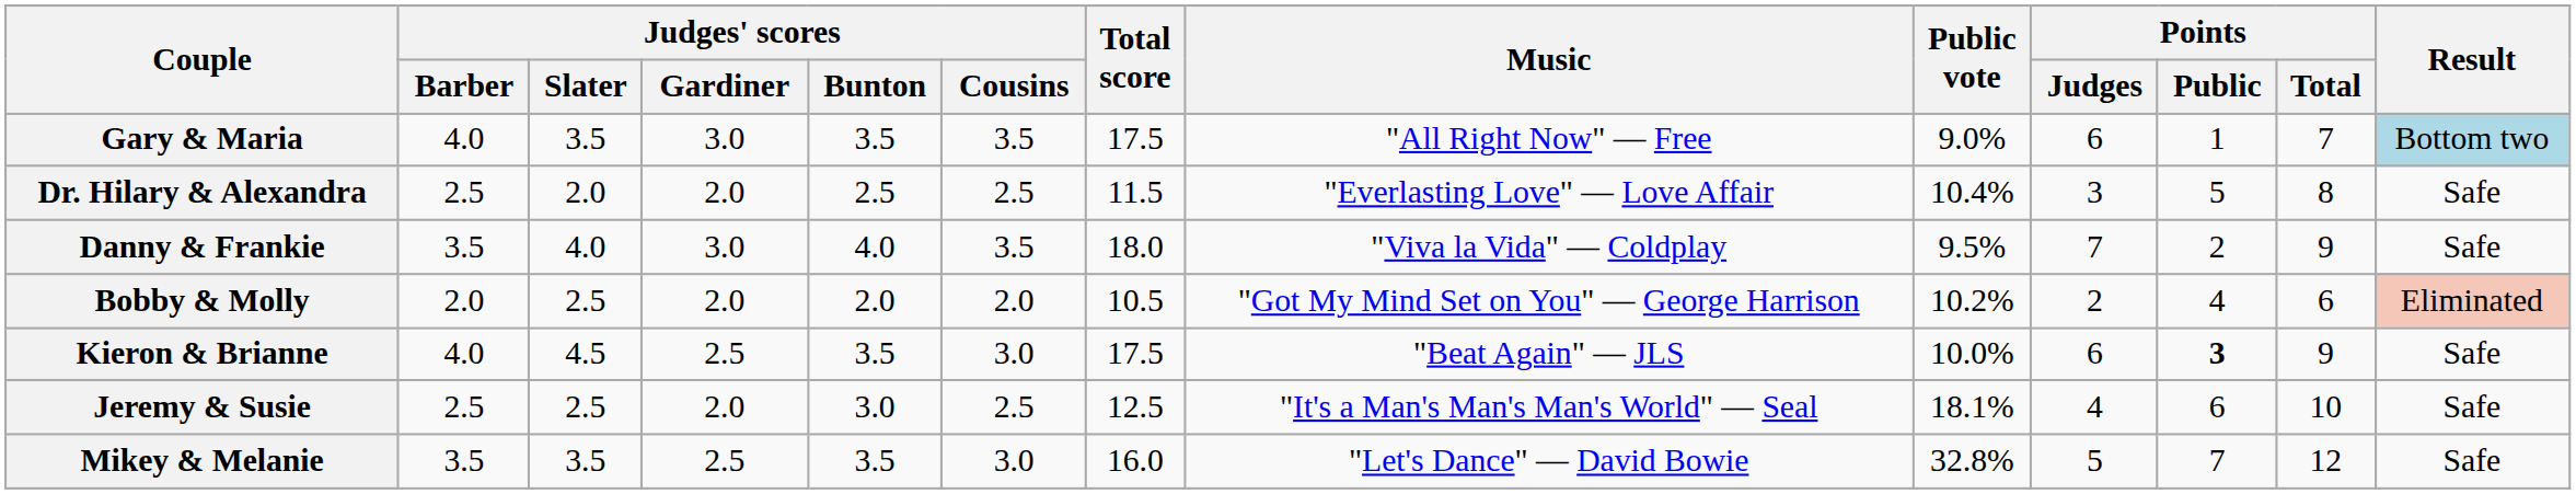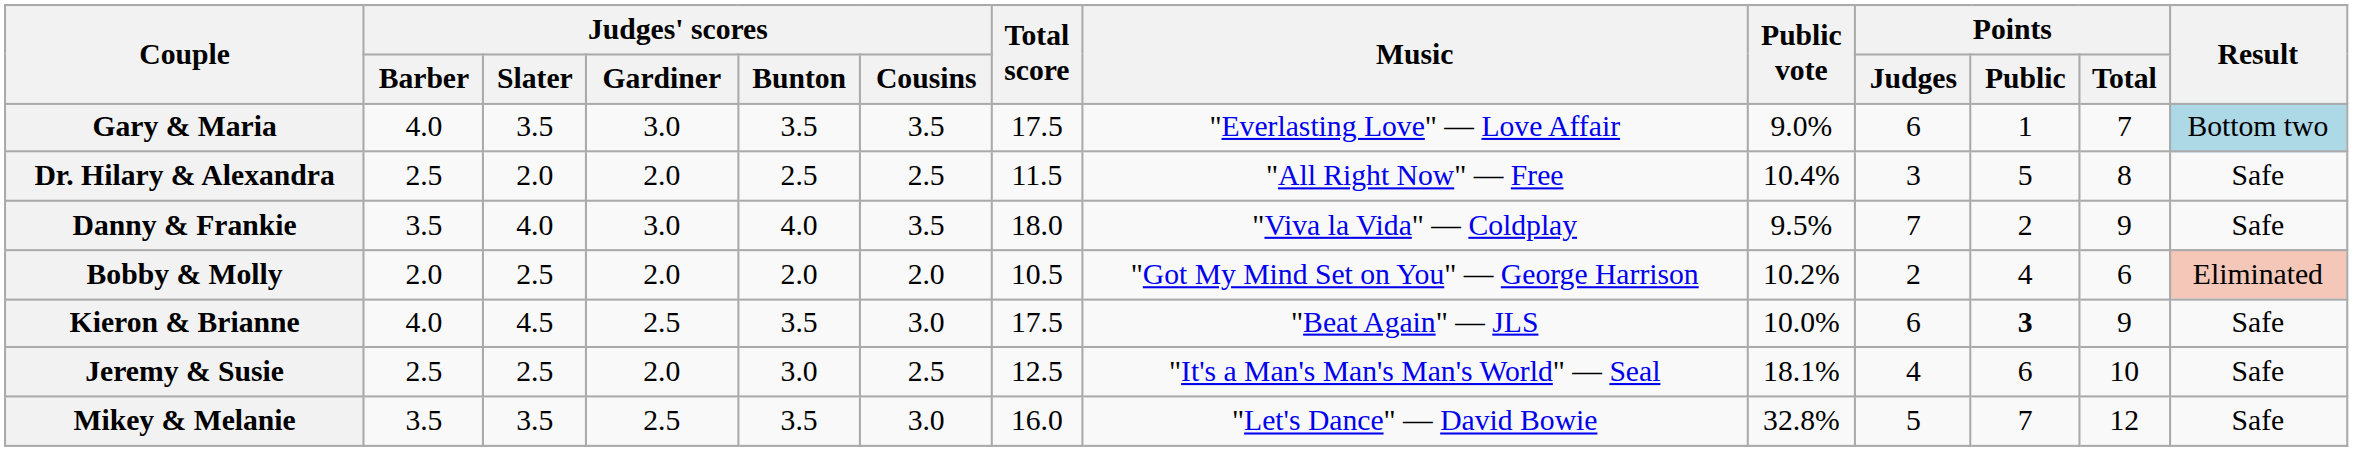Gary & Maria | Music: "All Right Now" — Free -> "Everlasting Love" — Love Affair
Dr. Hilary & Alexandra | Music: "Everlasting Love" — Love Affair -> "All Right Now" — Free
